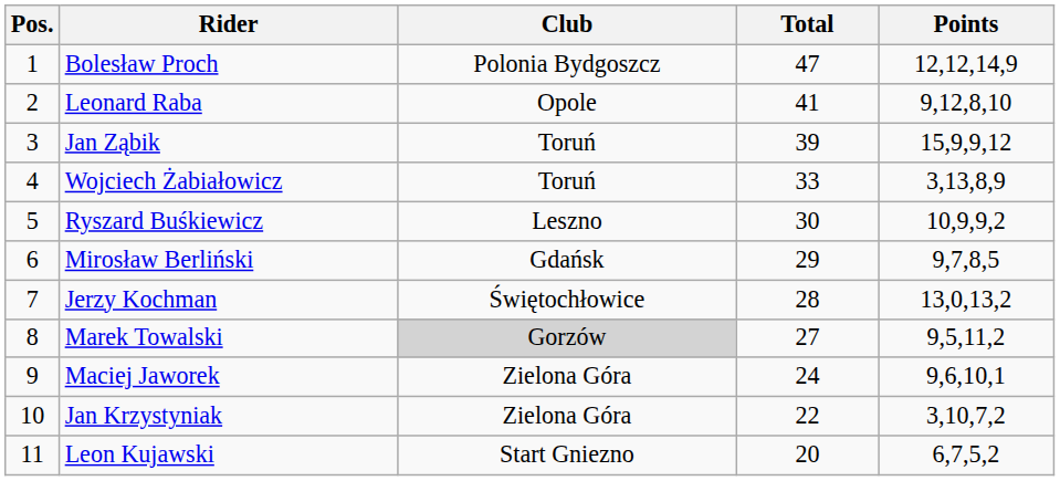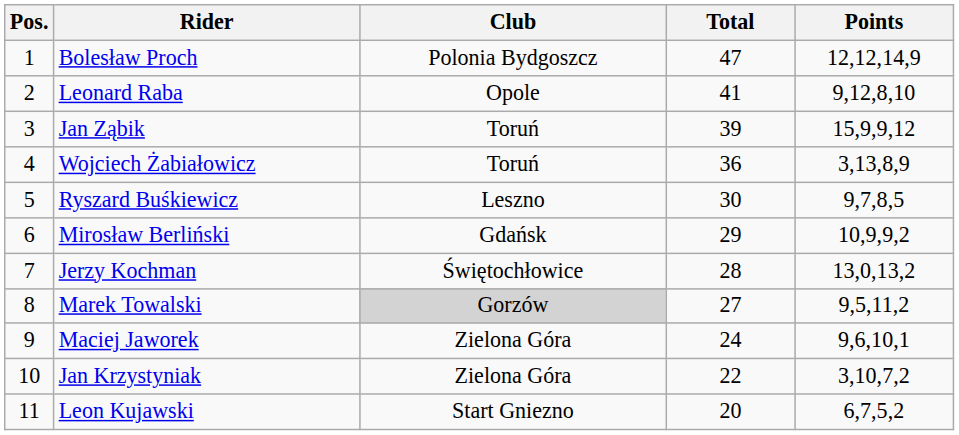Wojciech Żabiałowicz | Total: 33 -> 36
Ryszard Buśkiewicz | Points: 10,9,9,2 -> 9,7,8,5
Mirosław Berliński | Points: 9,7,8,5 -> 10,9,9,2
